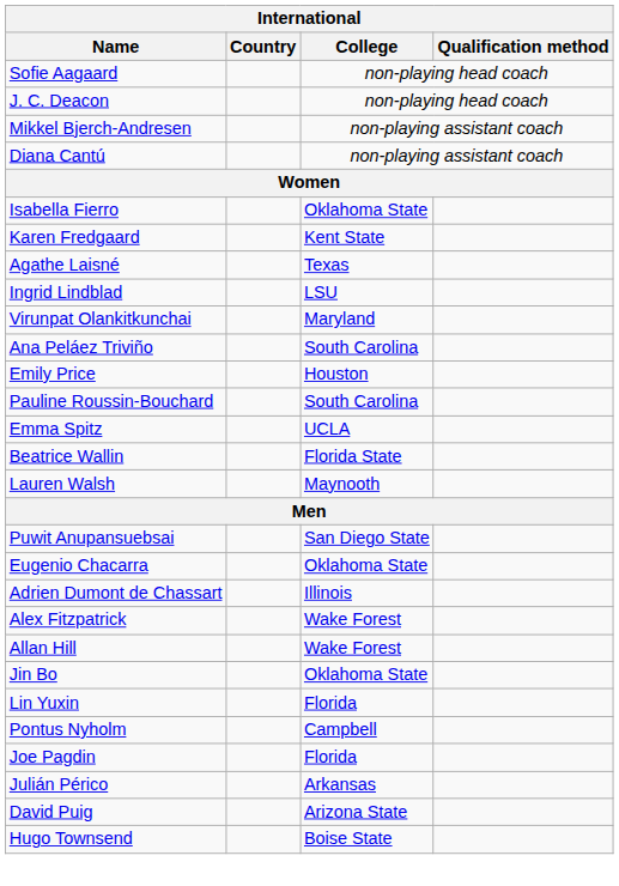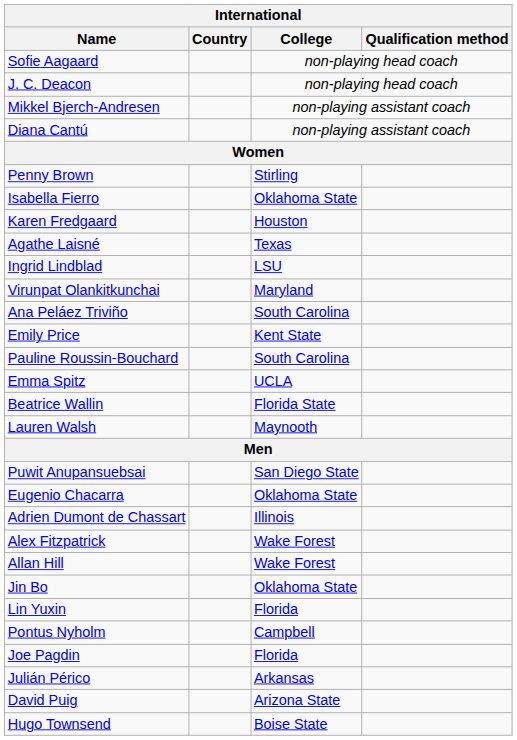+ row: Penny Brown | Stirling
Karen Fredgaard | College: Kent State -> Houston
Emily Price | College: Houston -> Kent State
